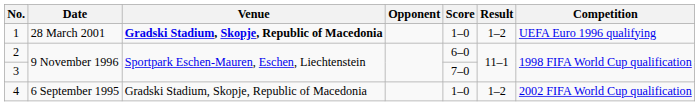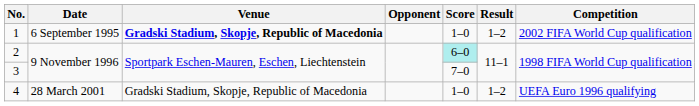1 | Date: 28 March 2001 -> 6 September 1995
1 | Competition: UEFA Euro 1996 qualifying -> 2002 FIFA World Cup qualification
2 | Score: no background -> paleturquoise background
4 | Date: 6 September 1995 -> 28 March 2001
4 | Competition: 2002 FIFA World Cup qualification -> UEFA Euro 1996 qualifying
